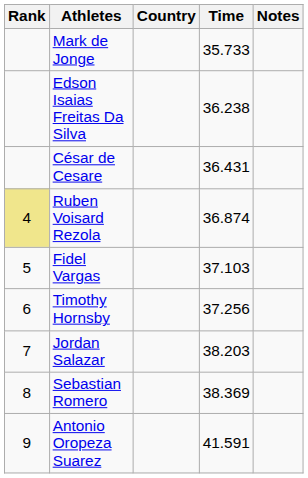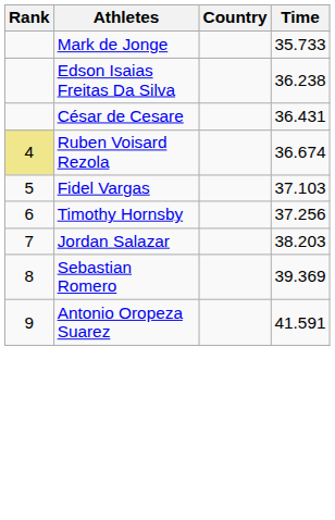- column: Notes
Ruben Voisard Rezola | Time: 36.874 -> 36.674
Sebastian Romero | Time: 38.369 -> 39.369
